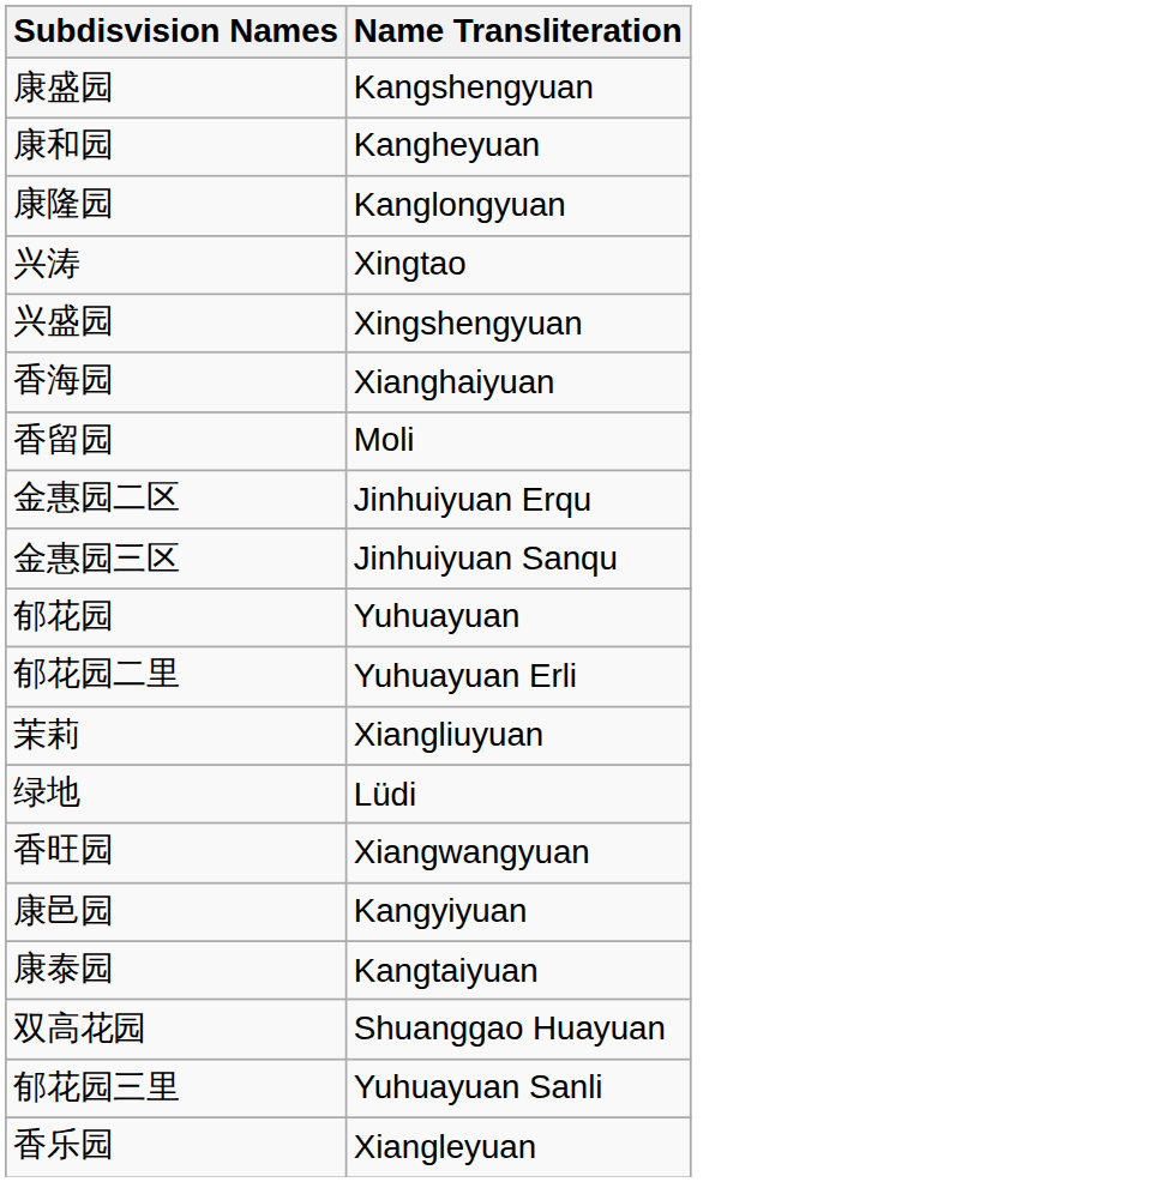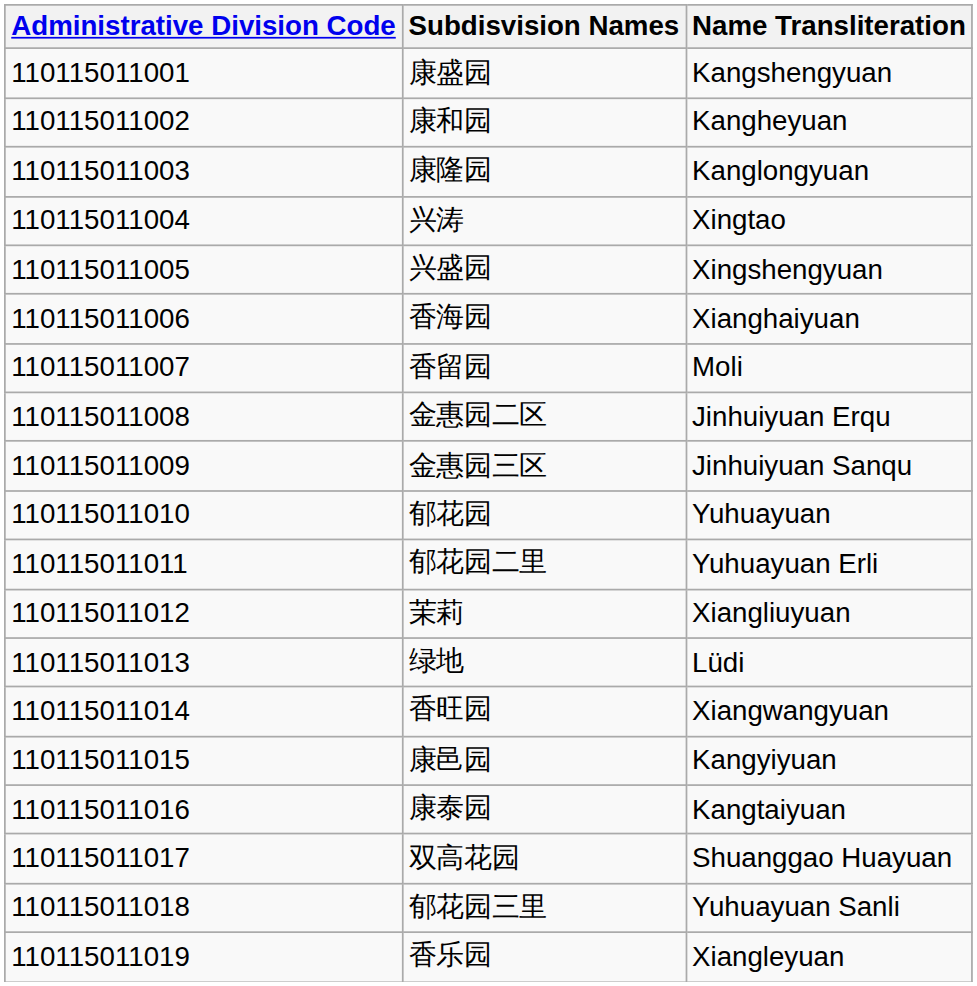+ column: Administrative Division Code | 110115011001 | 110115011002 | 110115011003 | 110115011004 | 110115011005 | 110115011006 | 110115011007 | 110115011008 | 110115011009 | 110115011010 | 110115011011 | 110115011012 | 110115011013 | 110115011014 | 110115011015 | 110115011016 | 110115011017 | 110115011018 | 110115011019
